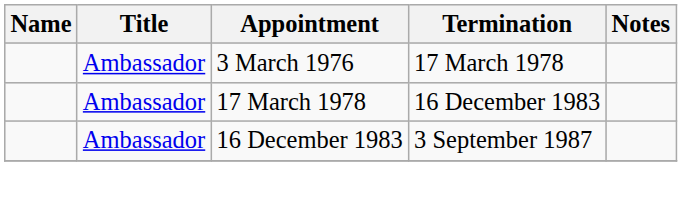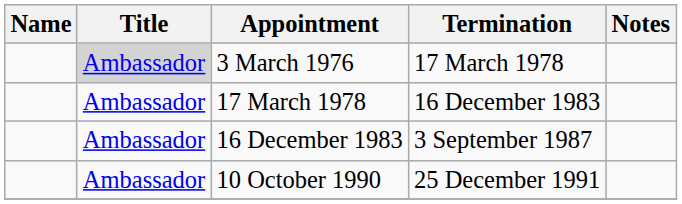3 March 1976 | Title: no background -> lightgrey background
+ row: Ambassador | 10 October 1990 | 25 December 1991
